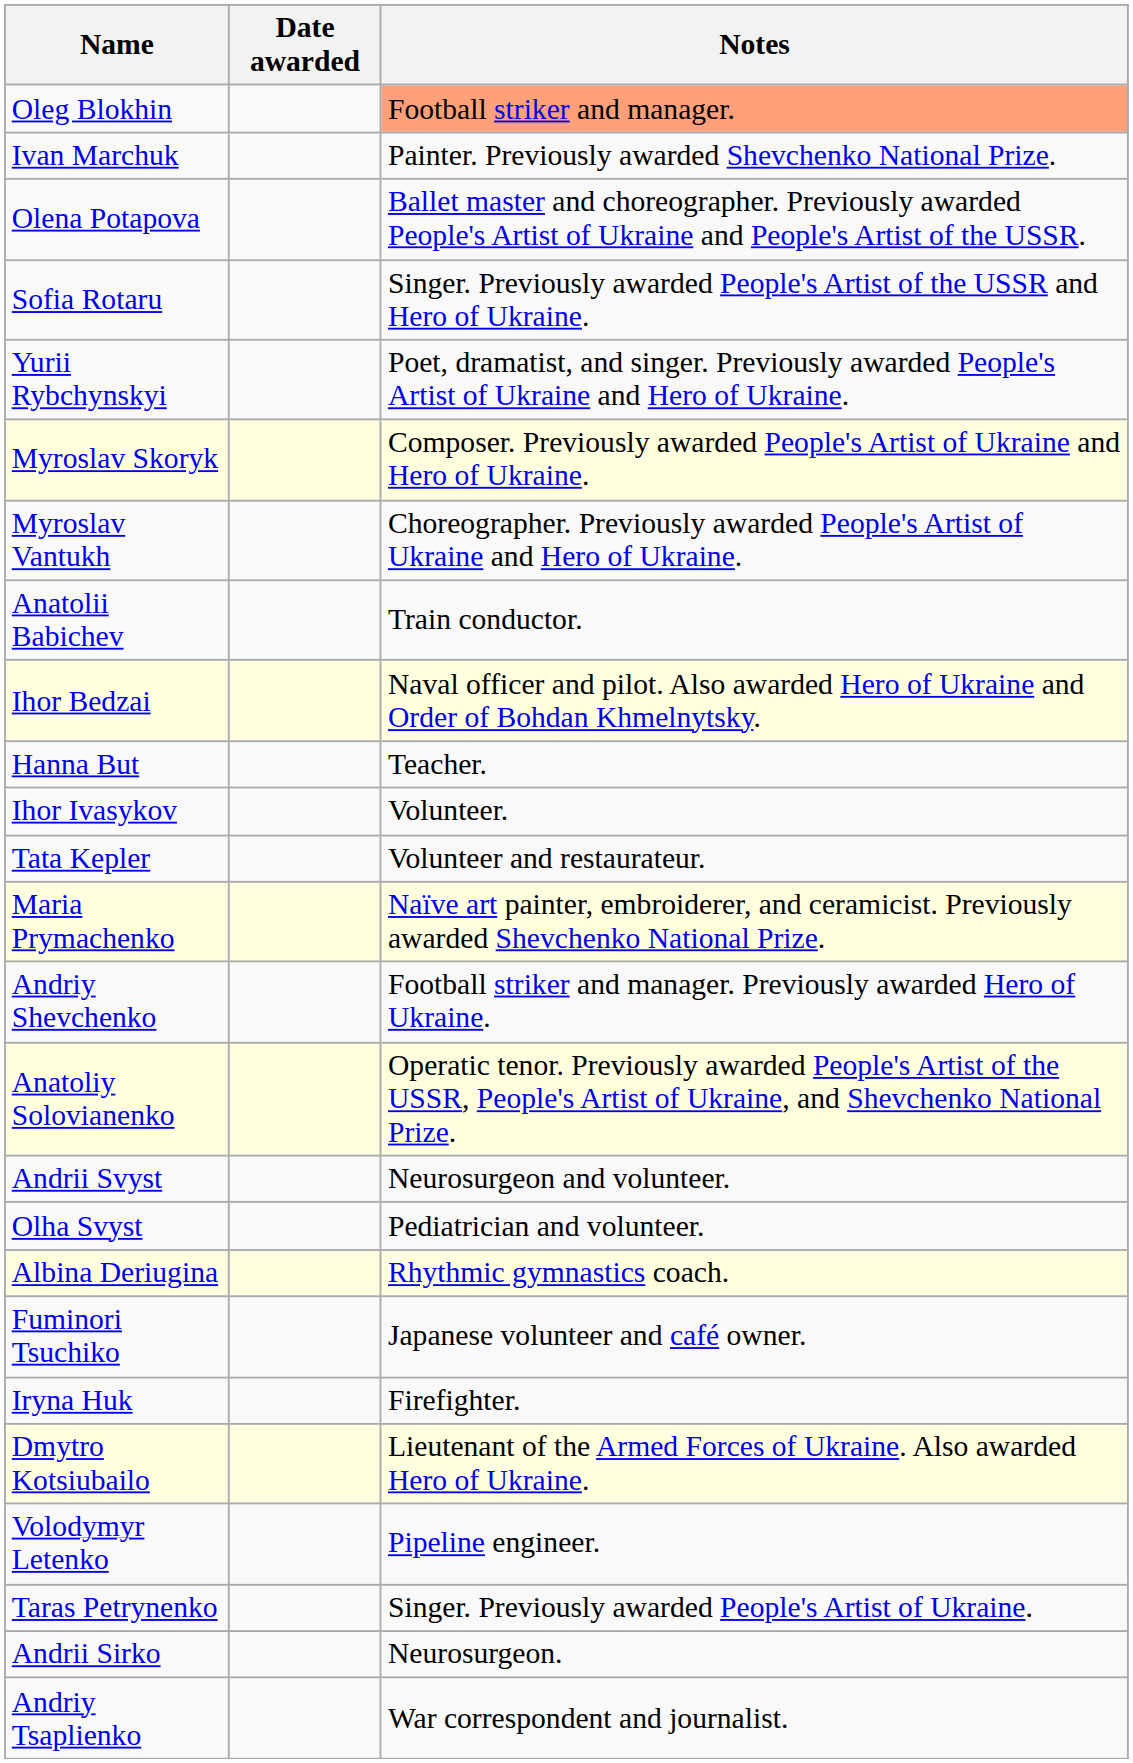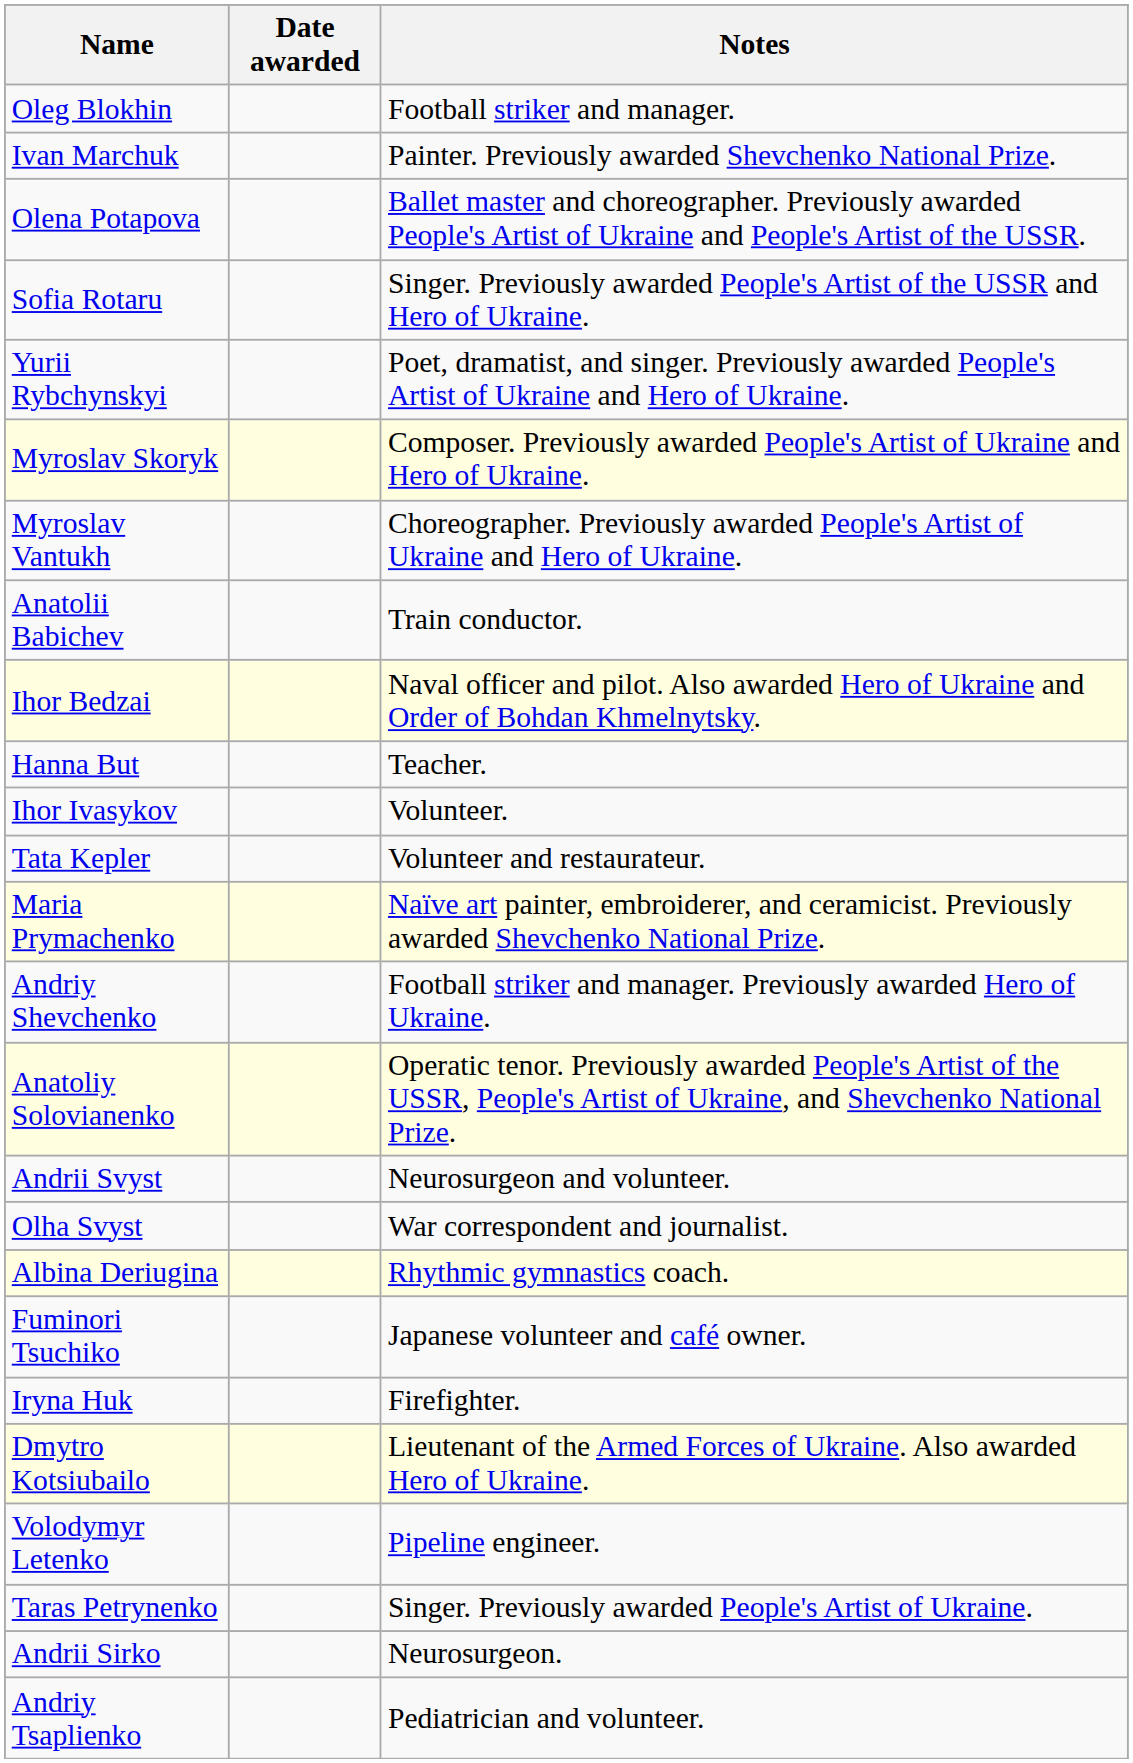Oleg Blokhin | Notes: lightsalmon background -> no background
Olha Svyst | Notes: Pediatrician and volunteer. -> War correspondent and journalist.
Andriy Tsaplienko | Notes: War correspondent and journalist. -> Pediatrician and volunteer.
